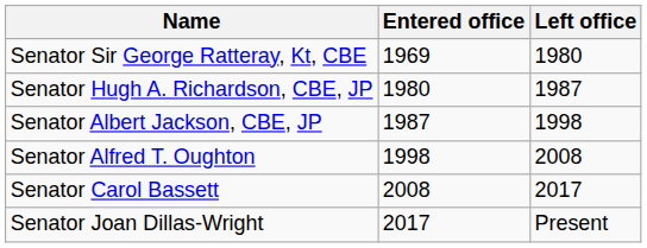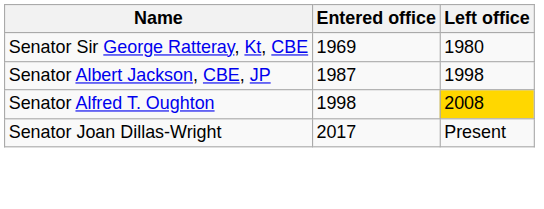- row: Senator Hugh A. Richardson, CBE, JP | 1980 | 1987
Senator Alfred T. Oughton | Left office: no background -> gold background
- row: Senator Carol Bassett | 2008 | 2017
